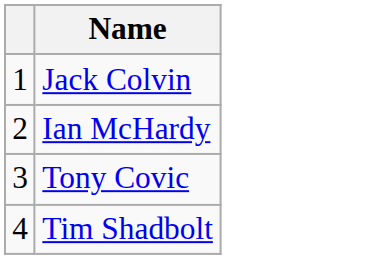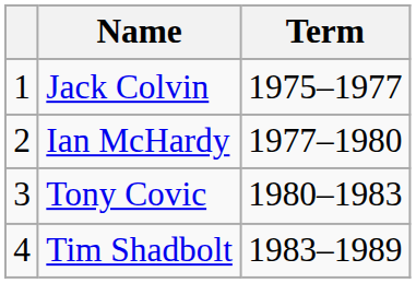+ column: Term | 1975–1977 | 1977–1980 | 1980–1983 | 1983–1989
